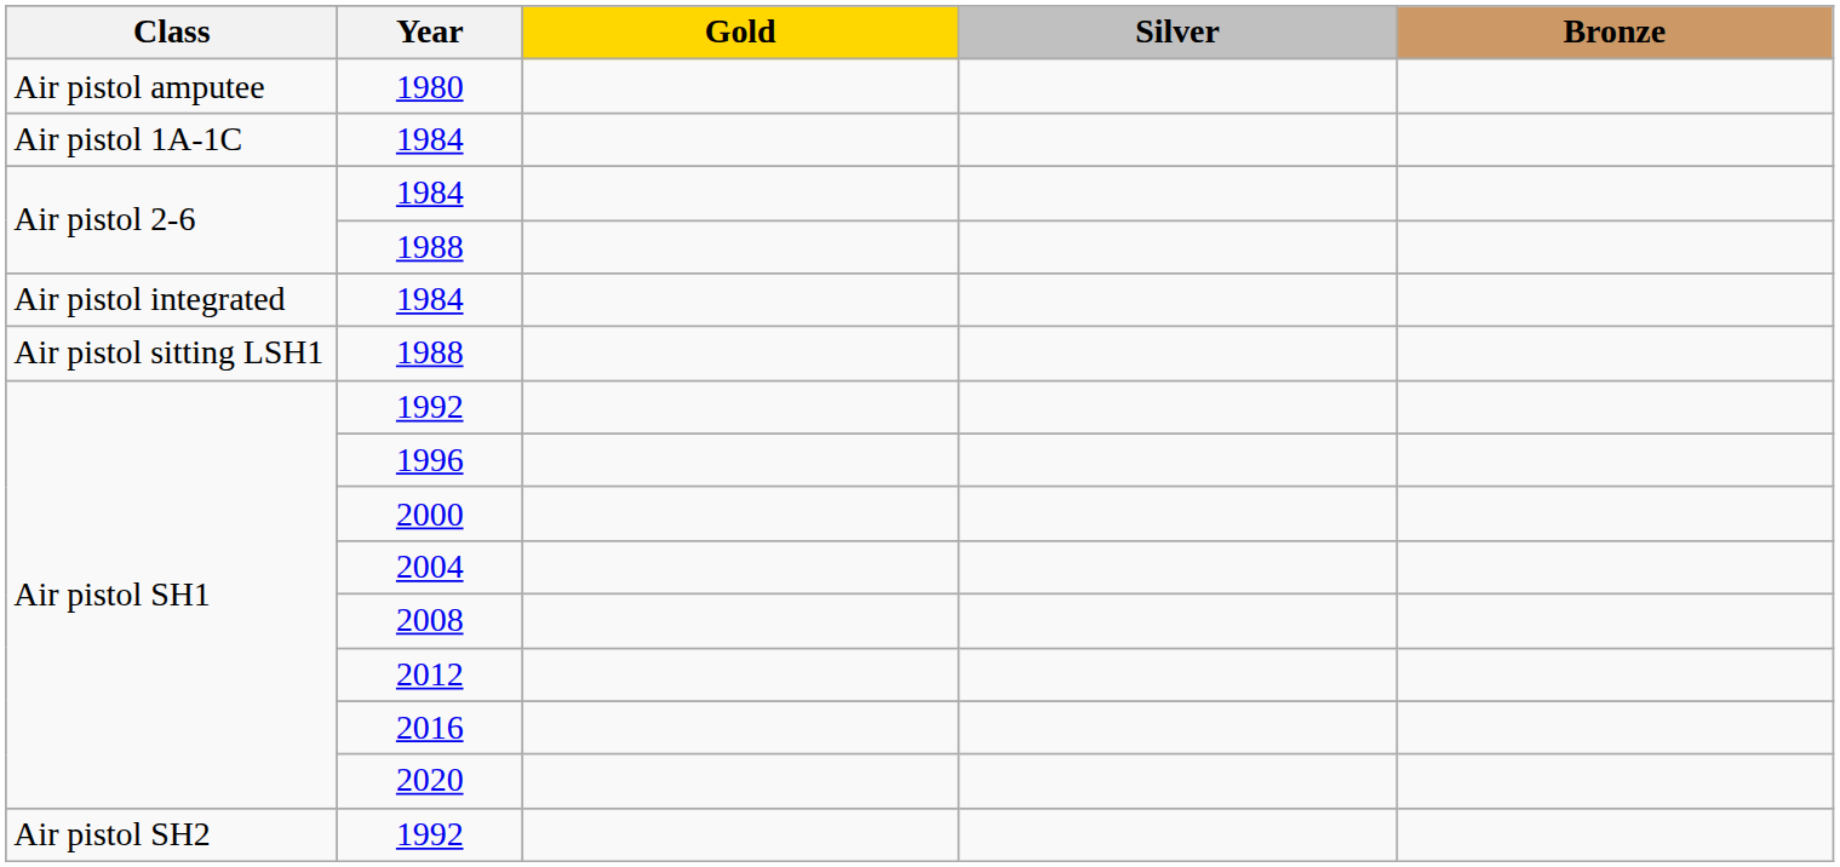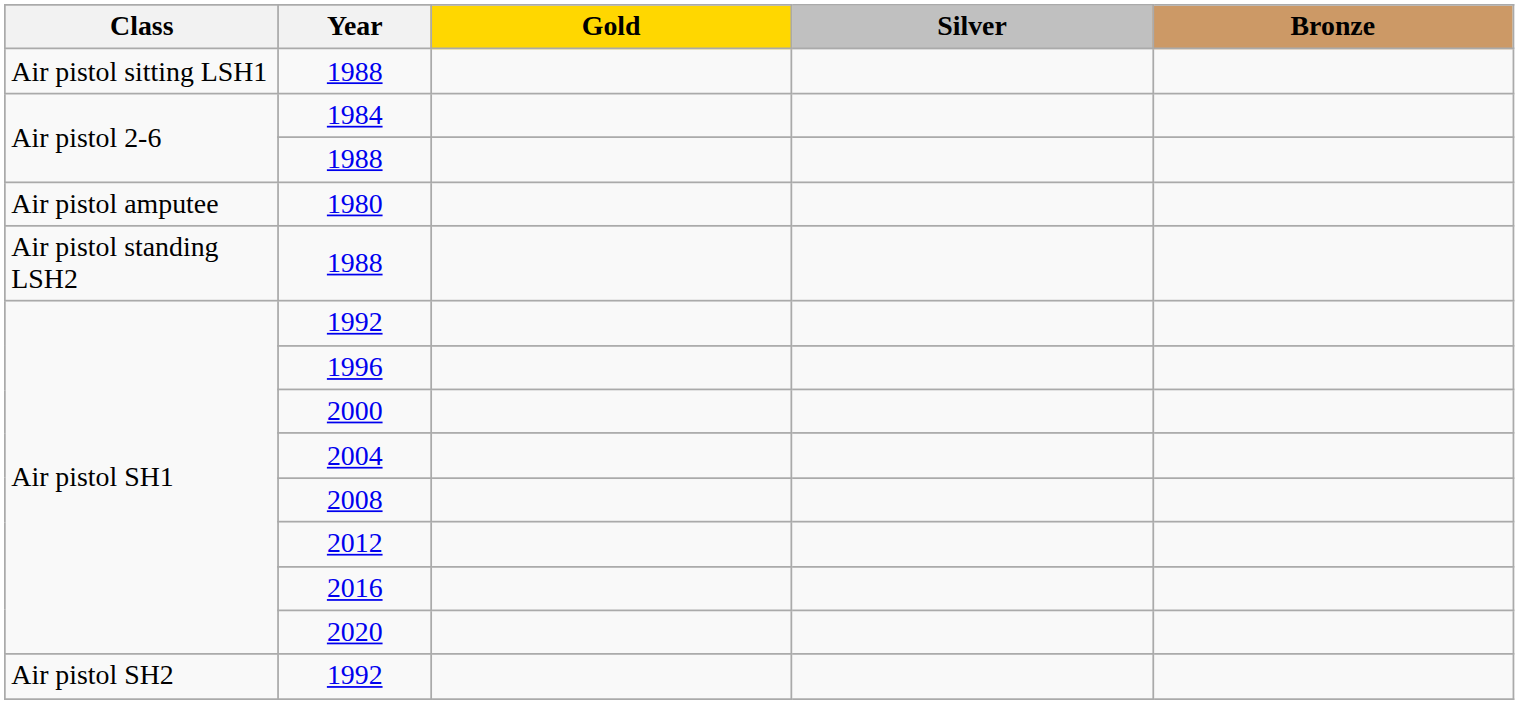rows swapped: 1980 <-> Air pistol sitting LSH1 / 1988
- row: Air pistol 1A-1C | 1984
- row: Air pistol integrated | 1984
+ row: Air pistol standing LSH2 | 1988
